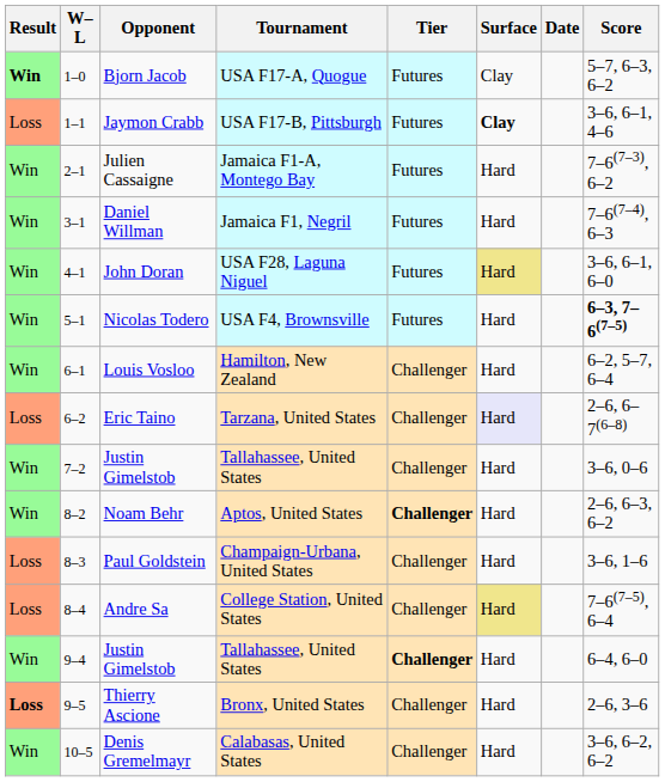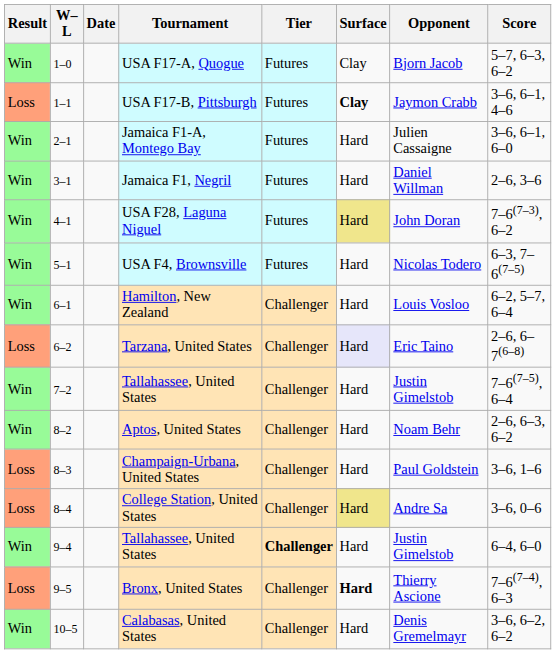columns swapped: Date <-> Opponent
USA F17-A, Quogue | Result: bold -> normal
Jamaica F1-A, Montego Bay | Score: 7–6(7–3), 6–2 -> 3–6, 6–1, 6–0
Jamaica F1, Negril | Score: 7–6(7–4), 6–3 -> 2–6, 3–6
USA F28, Laguna Niguel | Score: 3–6, 6–1, 6–0 -> 7–6(7–3), 6–2
USA F4, Brownsville | Score: bold -> normal
7–2 / Tallahassee, United States | Score: 3–6, 0–6 -> 7–6(7–5), 6–4
Aptos, United States | Tier: bold -> normal
College Station, United States | Score: 7–6(7–5), 6–4 -> 3–6, 0–6
Bronx, United States | Result: bold -> normal
Bronx, United States | Surface: normal -> bold
Bronx, United States | Score: 2–6, 3–6 -> 7–6(7–4), 6–3
